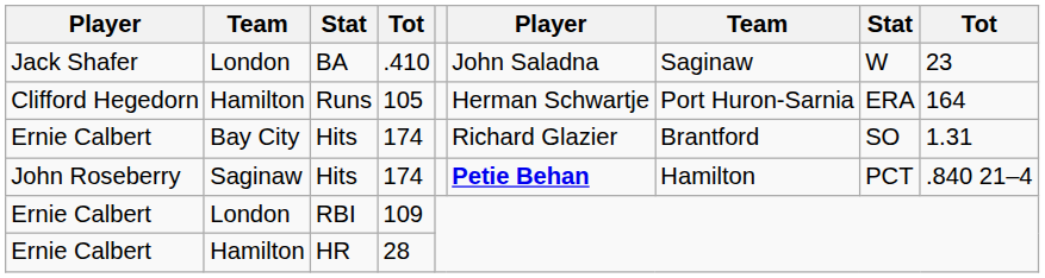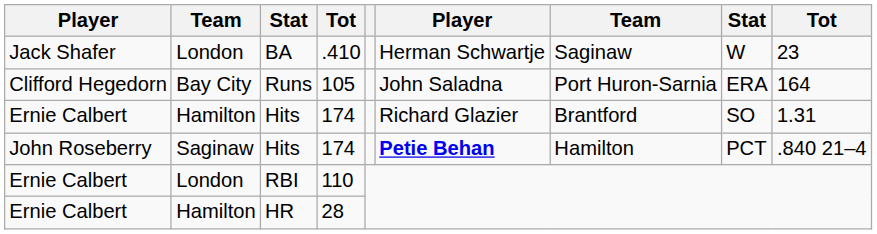BA | column 6: John Saladna -> Herman Schwartje
Runs | column 2: Hamilton -> Bay City
Runs | column 6: Herman Schwartje -> John Saladna
Ernie Calbert / Hits | column 2: Bay City -> Hamilton
RBI | column 4: 109 -> 110
